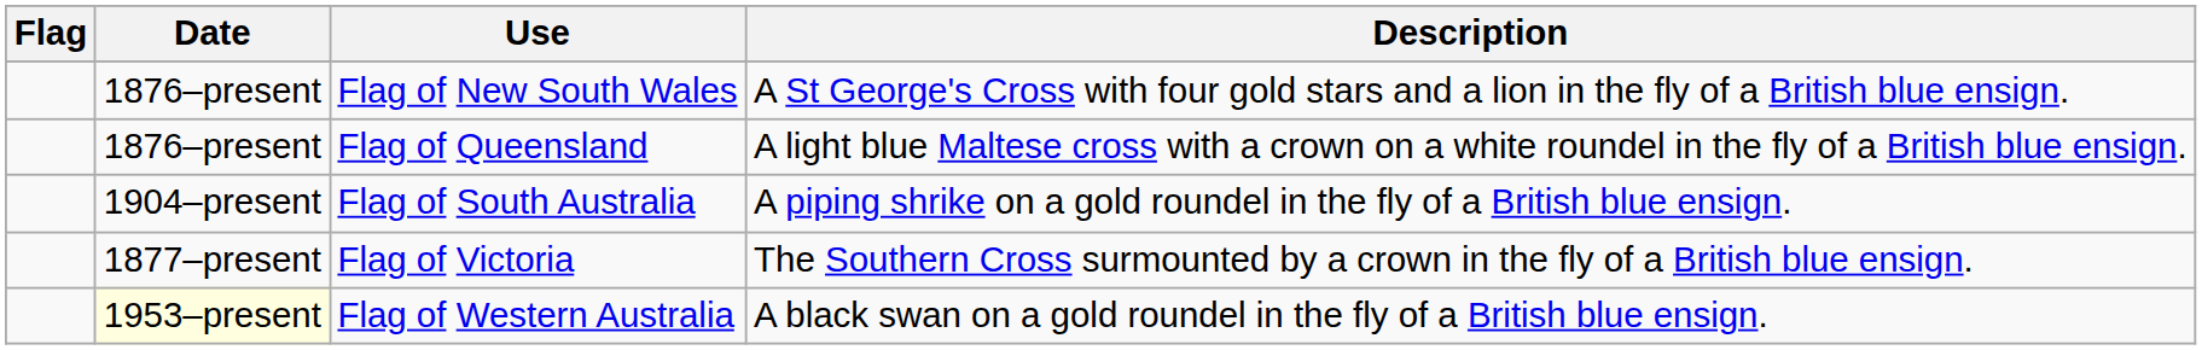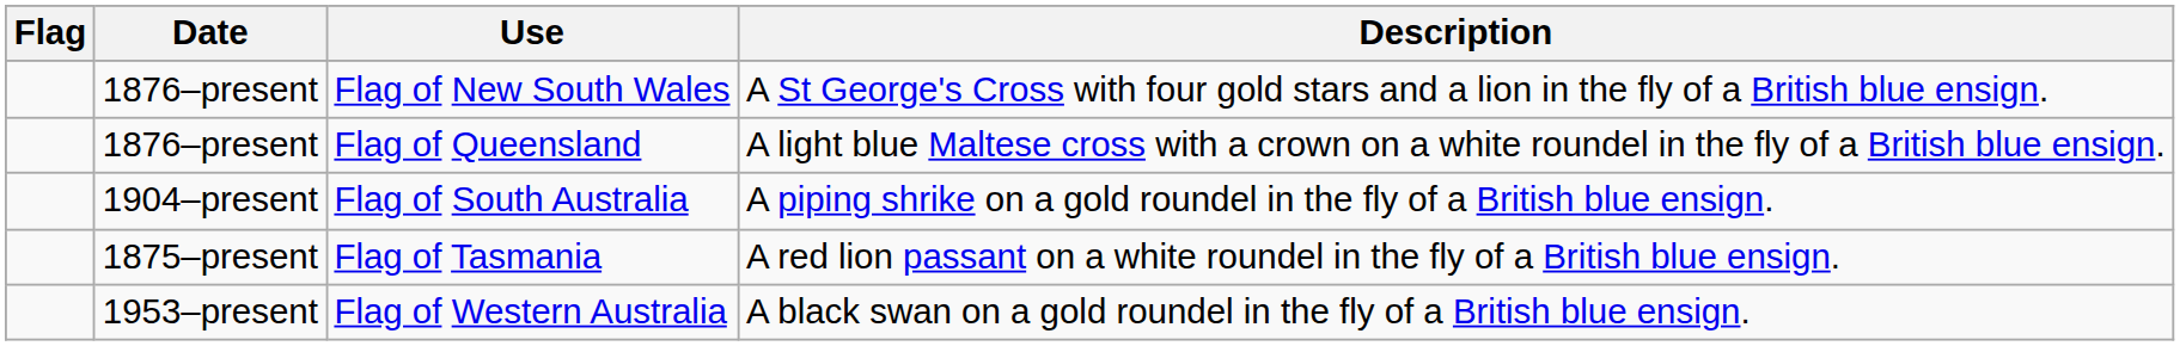+ row: 1875–present | Flag of Tasmania | A red lion passant on a white roundel in the fly of a British blue ensign.
- row: 1877–present | Flag of Victoria | The Southern Cross surmounted by a crown in the fly of a British blue ensign.
Flag of Western Australia | Date: lightyellow background -> no background
